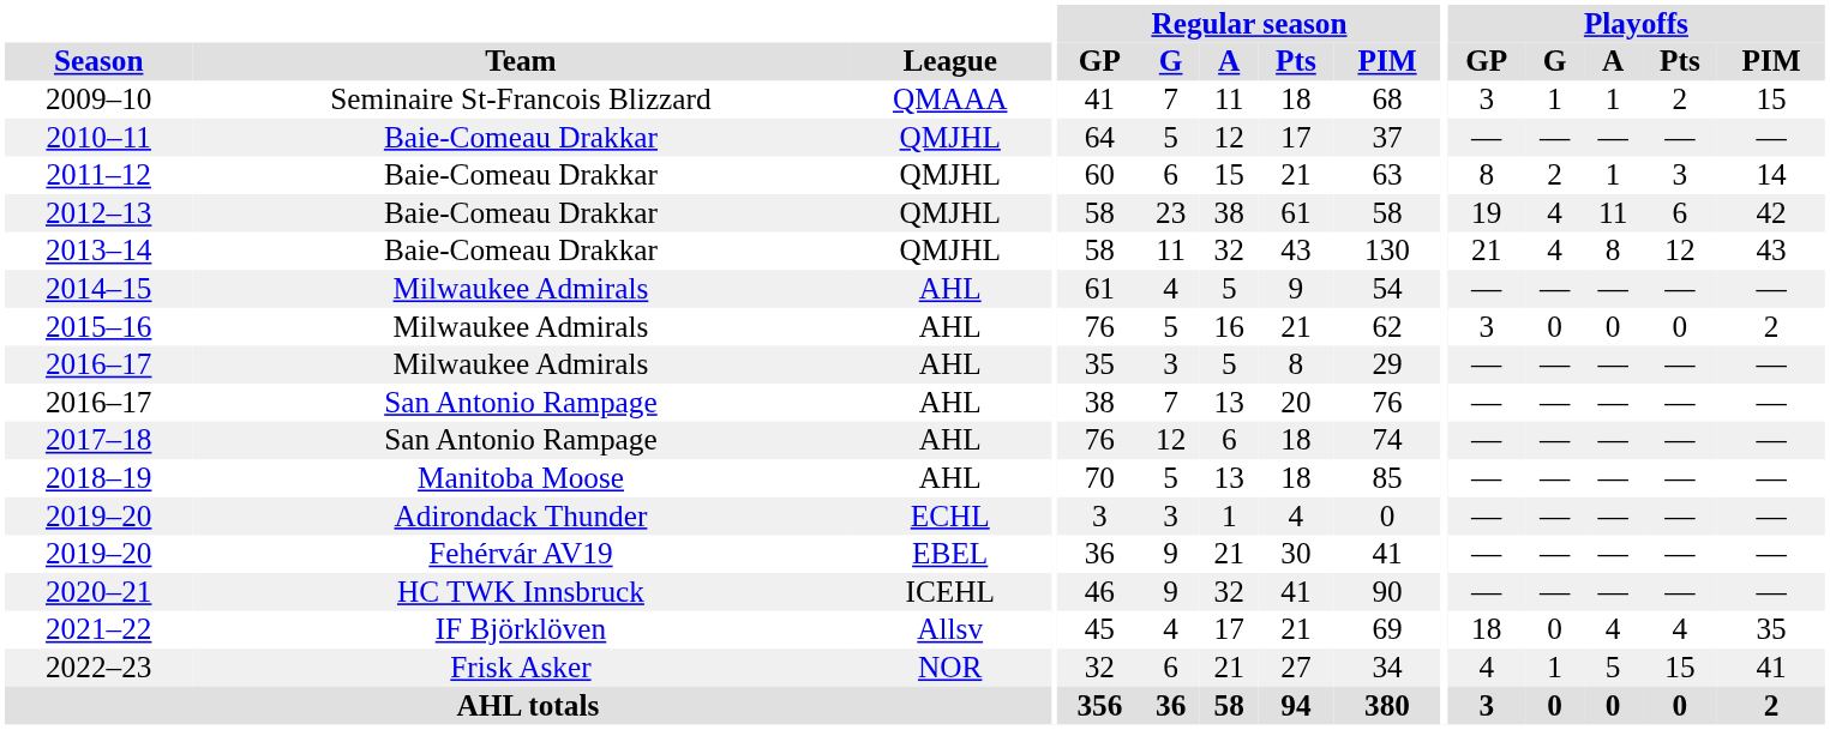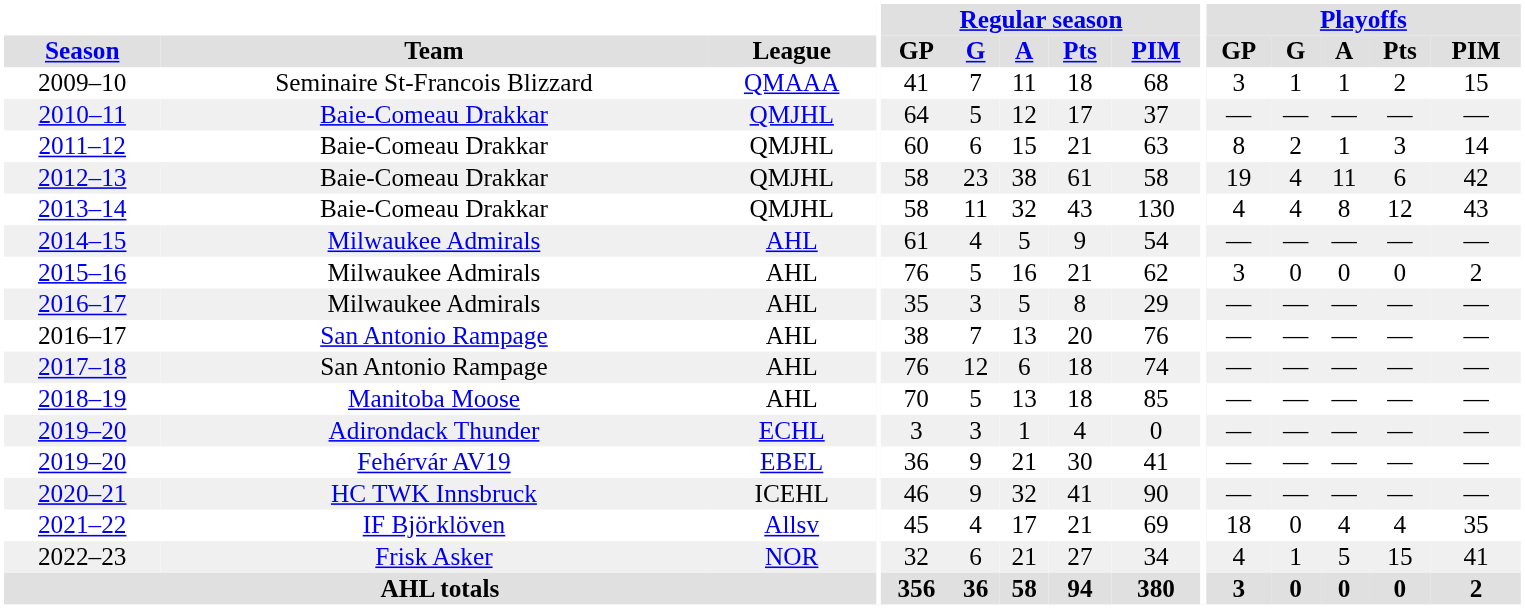2013–14 | Playoffs / GP: 21 -> 4
